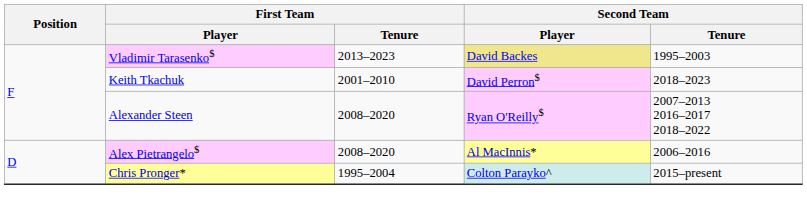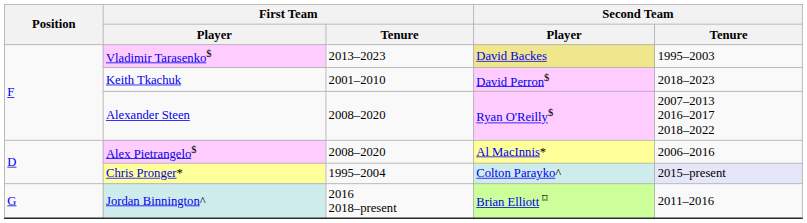Chris Pronger* | Second Team / Tenure: no background -> lavender background
+ row: G | Jordan Binnington^ | 2016 2018–present | Brian Elliott ⌑ | 2011–2016
